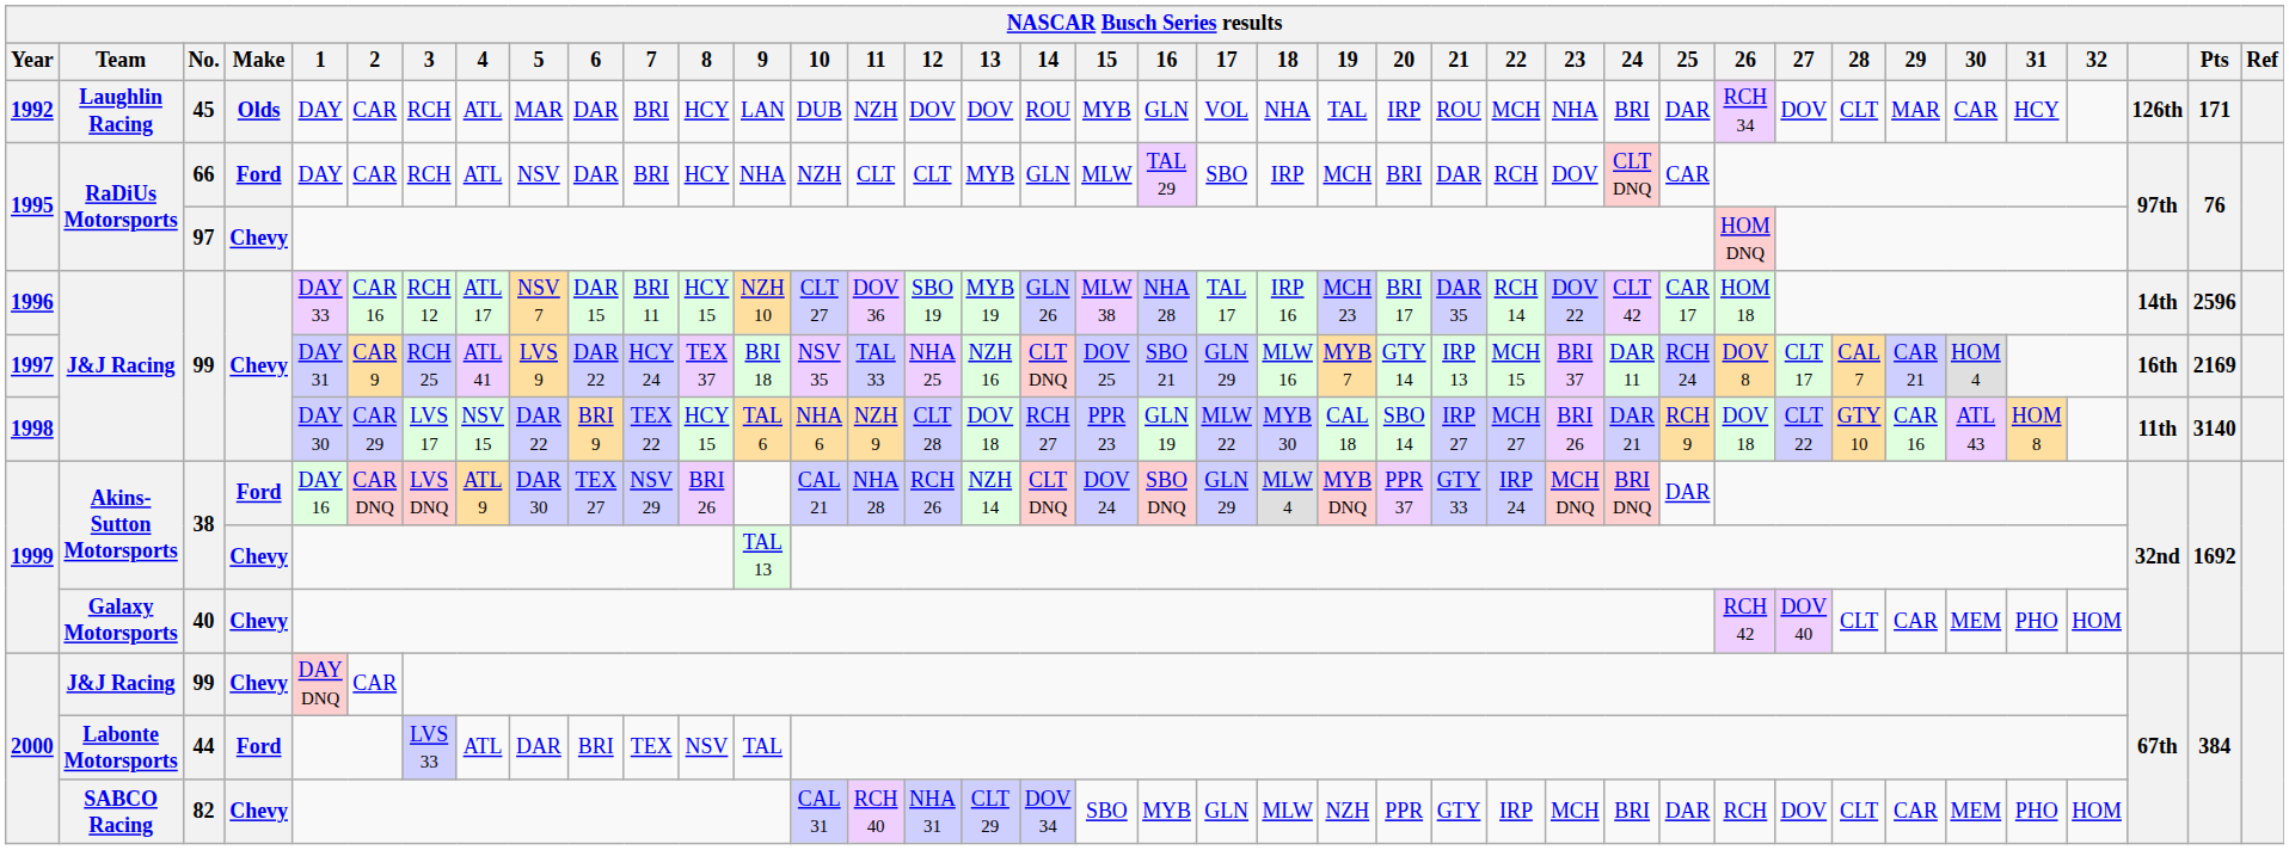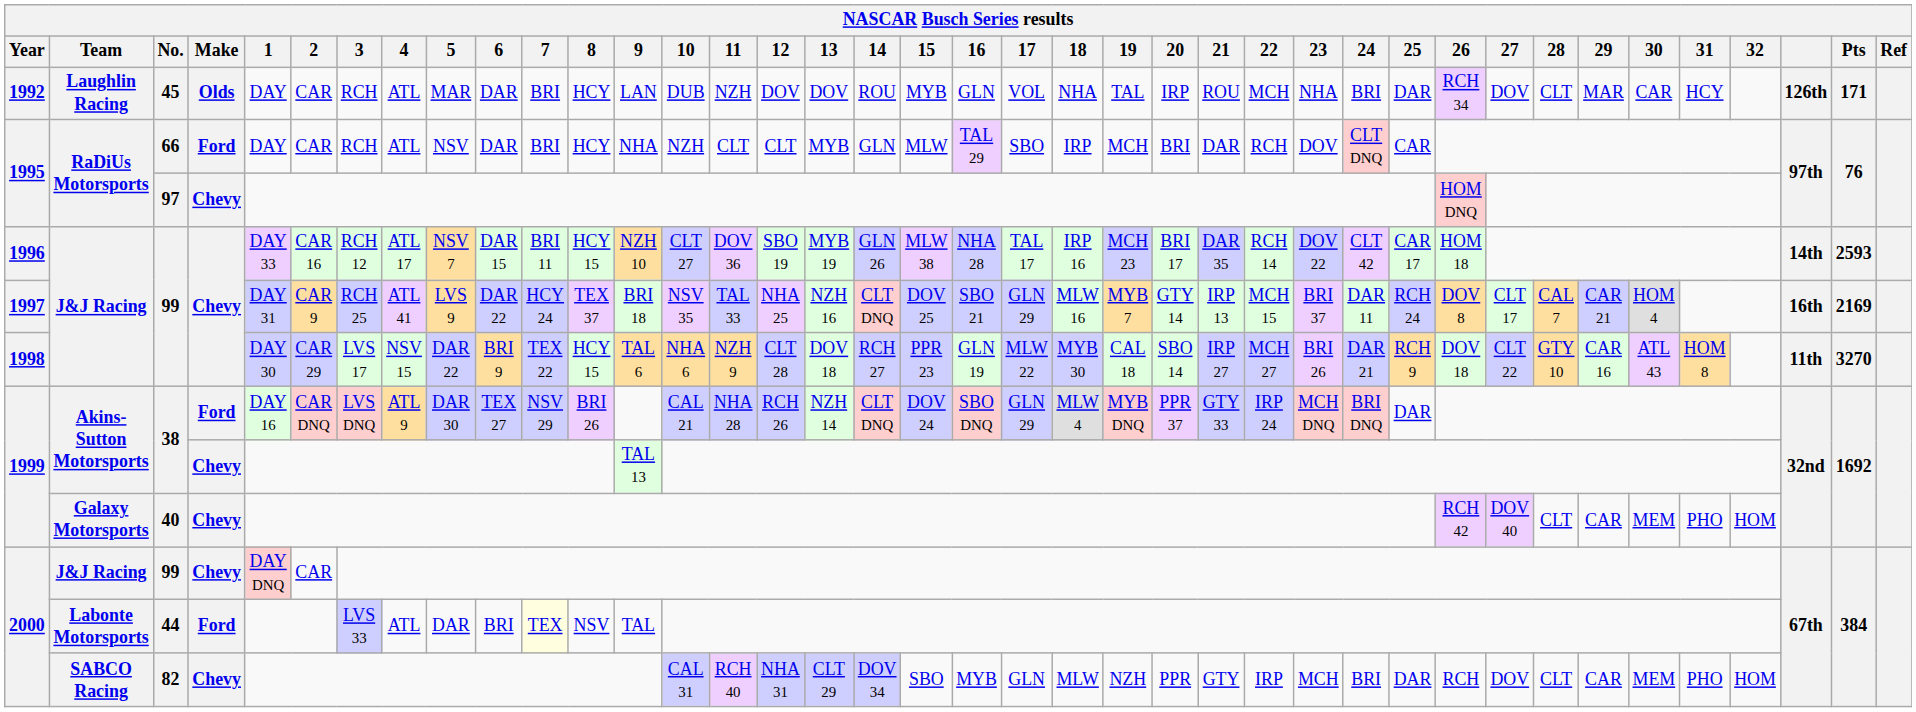1996 / 99 | Pts: 2596 -> 2593
1998 / 99 | Pts: 3140 -> 3270
44 | 7: no background -> lightyellow background
